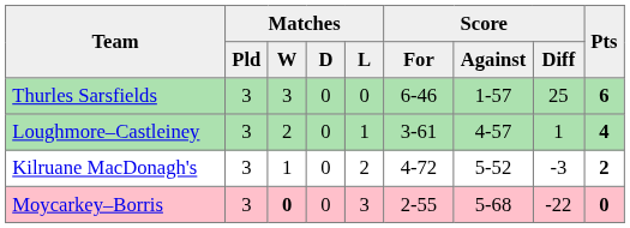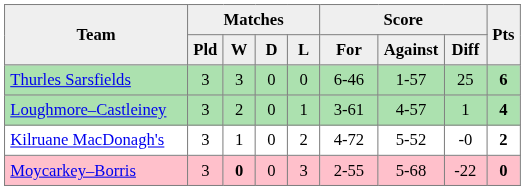Kilruane MacDonagh's | Score / Diff: -3 -> -0
